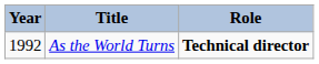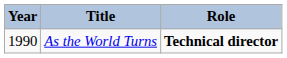As the World Turns | Year: 1992 -> 1990
